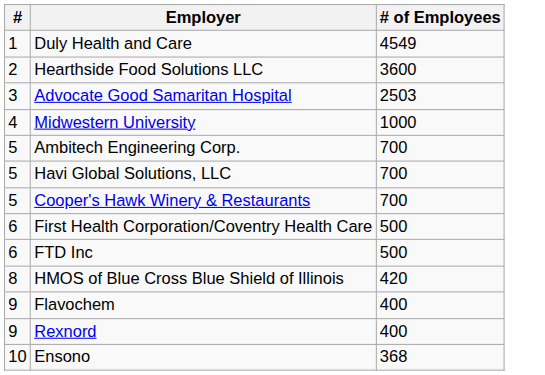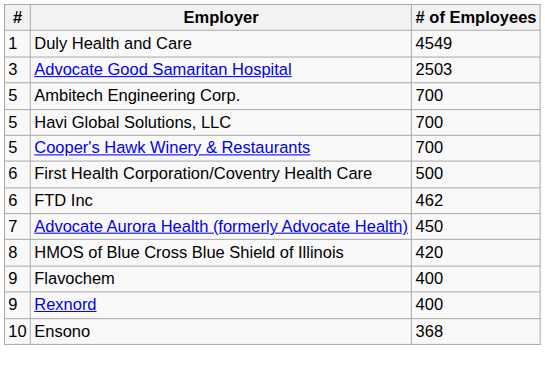- row: 2 | Hearthside Food Solutions LLC | 3600
- row: 4 | Midwestern University | 1000
FTD Inc | # of Employees: 500 -> 462
+ row: 7 | Advocate Aurora Health (formerly Advocate Health) | 450
